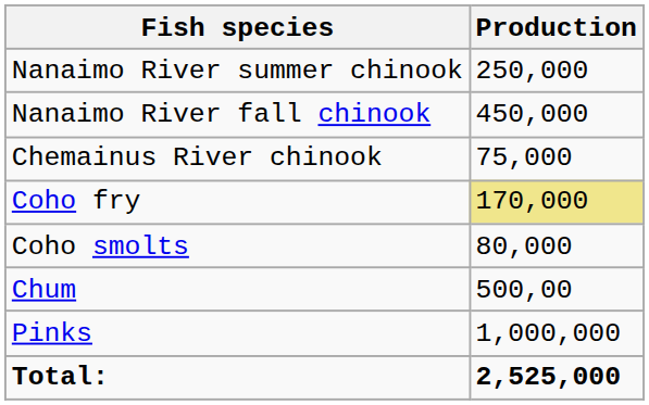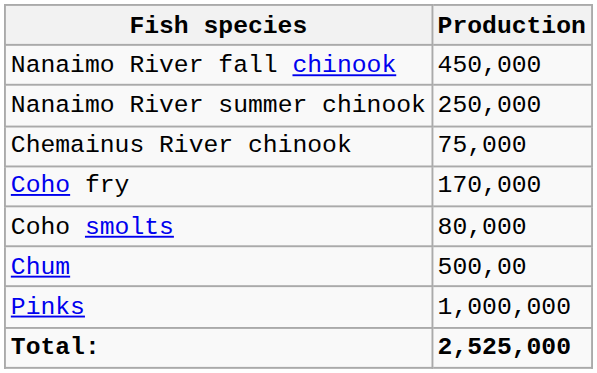rows swapped: Nanaimo River fall chinook <-> Nanaimo River summer chinook
Coho fry | Production: khaki background -> no background
